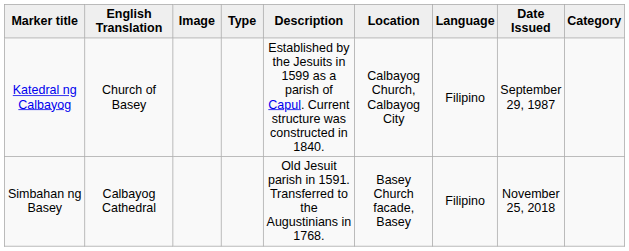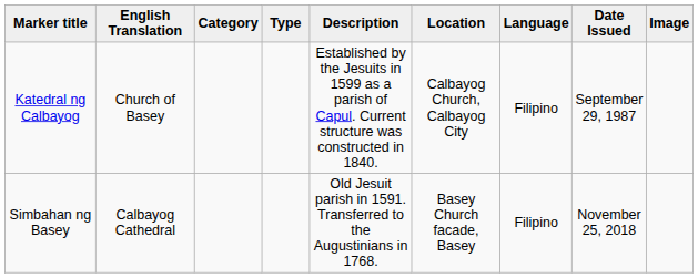columns swapped: Category <-> Image
